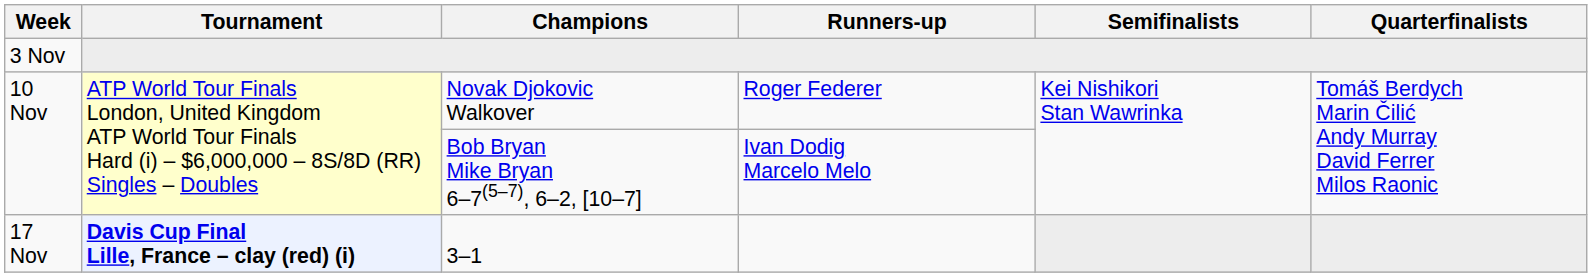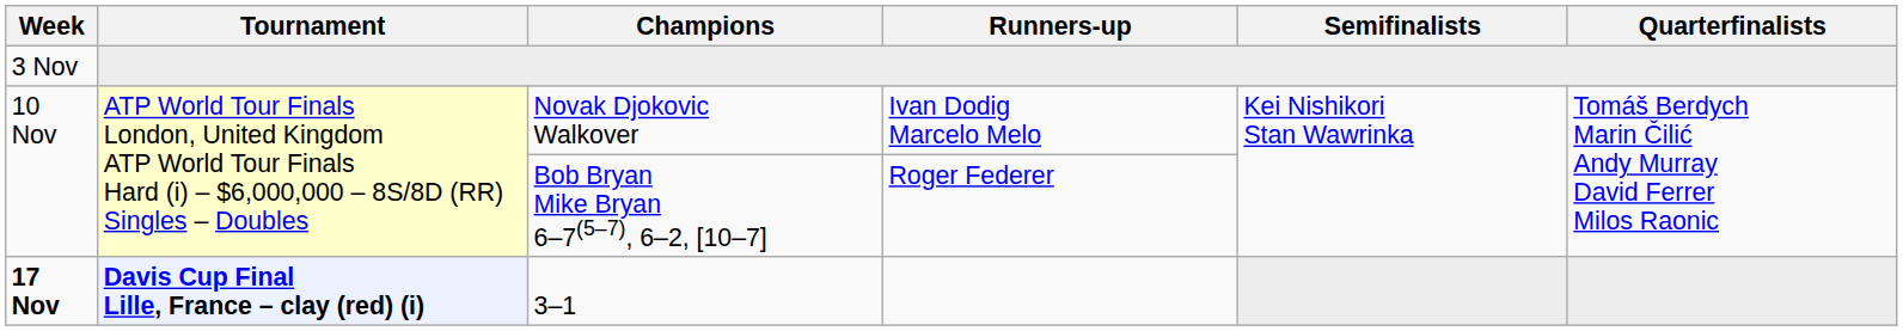Novak Djokovic Walkover | Runners-up: Roger Federer -> Ivan Dodig Marcelo Melo
Bob Bryan Mike Bryan 6–7(5–7), 6–2, [10–7] | Runners-up: Ivan Dodig Marcelo Melo -> Roger Federer
3–1 | Week: normal -> bold
